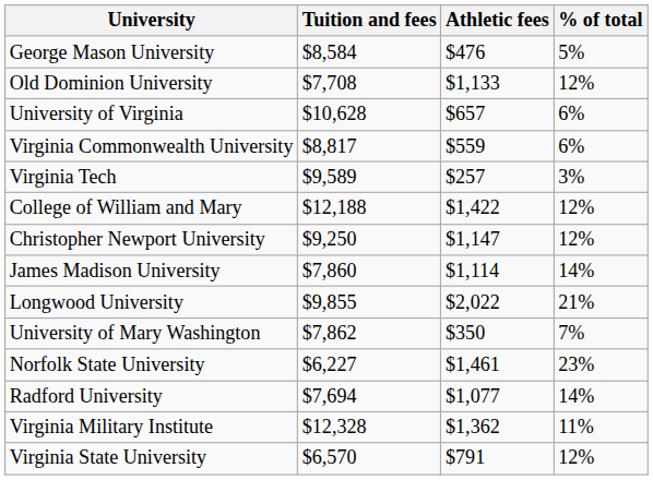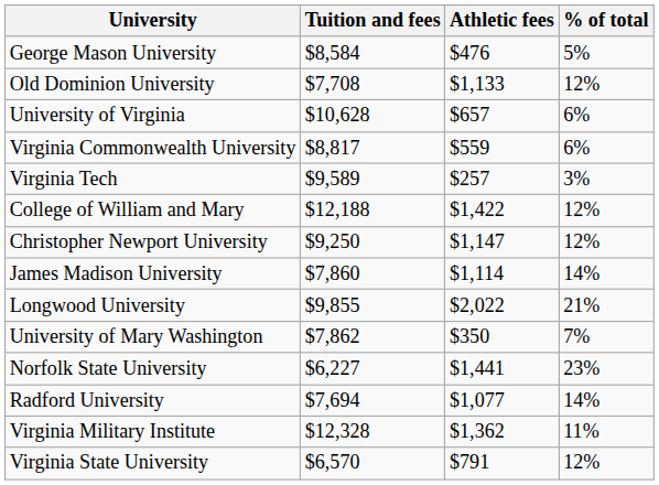Norfolk State University | Athletic fees: $1,461 -> $1,441
